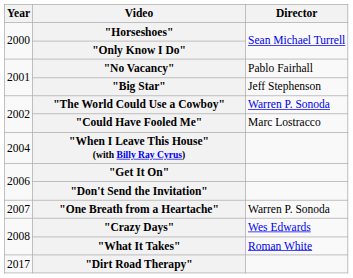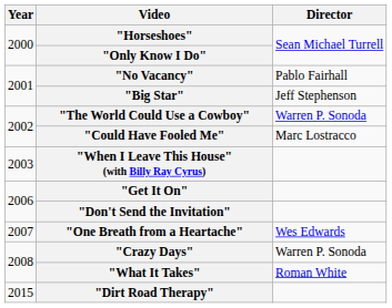"When I Leave This House" (with Billy Ray Cyrus) | Year: 2004 -> 2003
"One Breath from a Heartache" | Director: Warren P. Sonoda -> Wes Edwards
"Crazy Days" | Director: Wes Edwards -> Warren P. Sonoda
"Dirt Road Therapy" | Year: 2017 -> 2015
